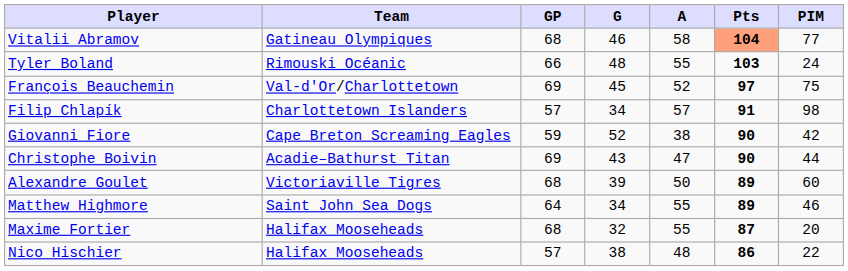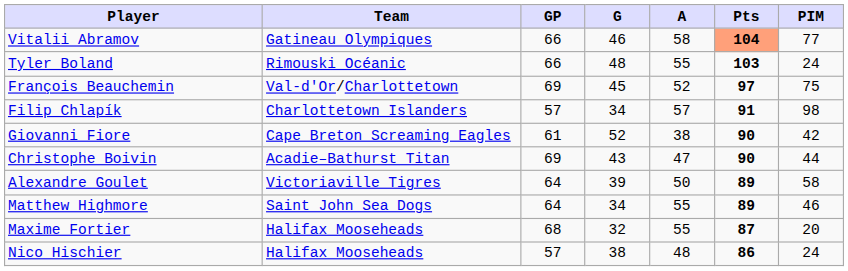Vitalii Abramov | GP: 68 -> 66
Giovanni Fiore | GP: 59 -> 61
Alexandre Goulet | GP: 68 -> 64
Alexandre Goulet | PIM: 60 -> 58
Nico Hischier | PIM: 22 -> 24
